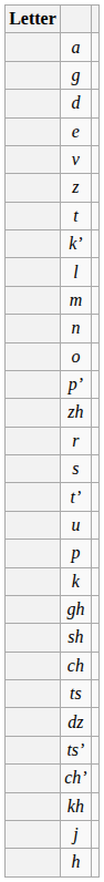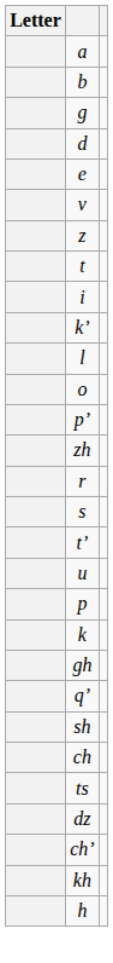+ row: b
+ row: i
- row: m
- row: n
+ row: q’
- row: ts’
- row: j
